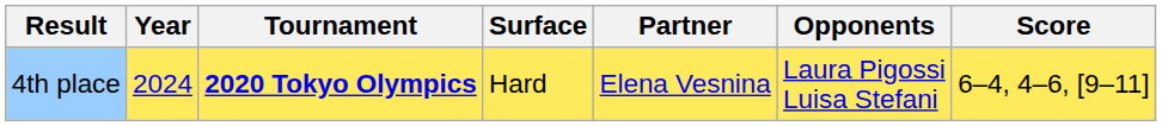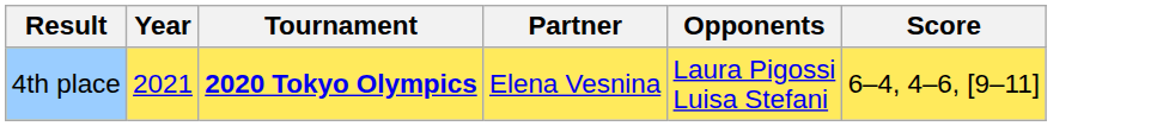- column: Surface | Hard
4th place | Year: 2024 -> 2021
